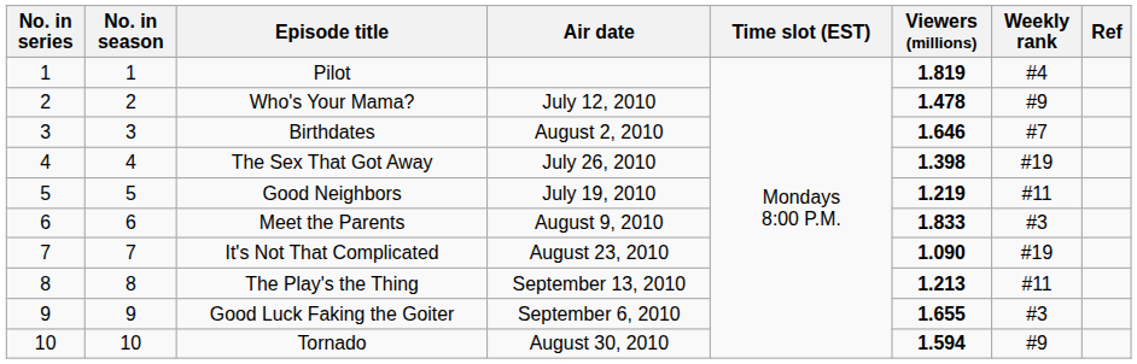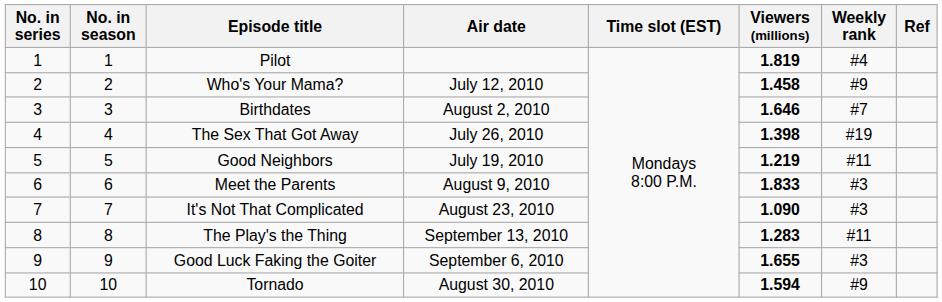Who's Your Mama? | Viewers (millions): 1.478 -> 1.458
It's Not That Complicated | Weekly rank: #19 -> #3
The Play's the Thing | Viewers (millions): 1.213 -> 1.283
